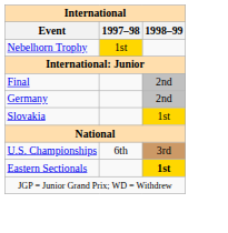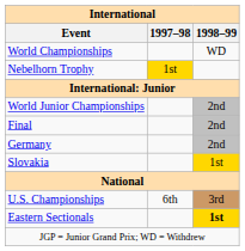+ row: World Championships | WD
+ row: World Junior Championships | 2nd
